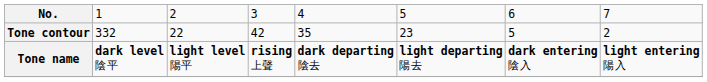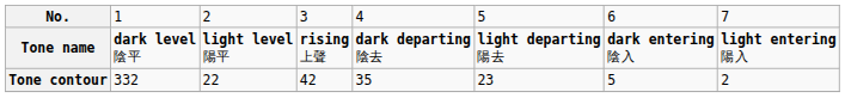rows swapped: Tone name <-> Tone contour
